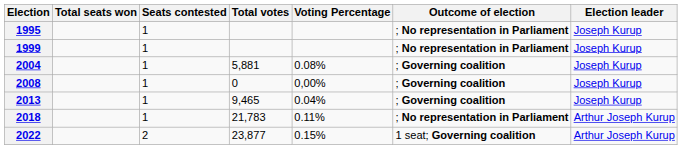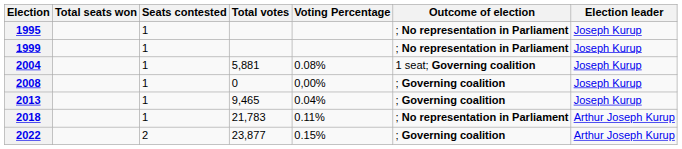2004 | Outcome of election: ; Governing coalition -> 1 seat; Governing coalition
2022 | Outcome of election: 1 seat; Governing coalition -> ; Governing coalition
